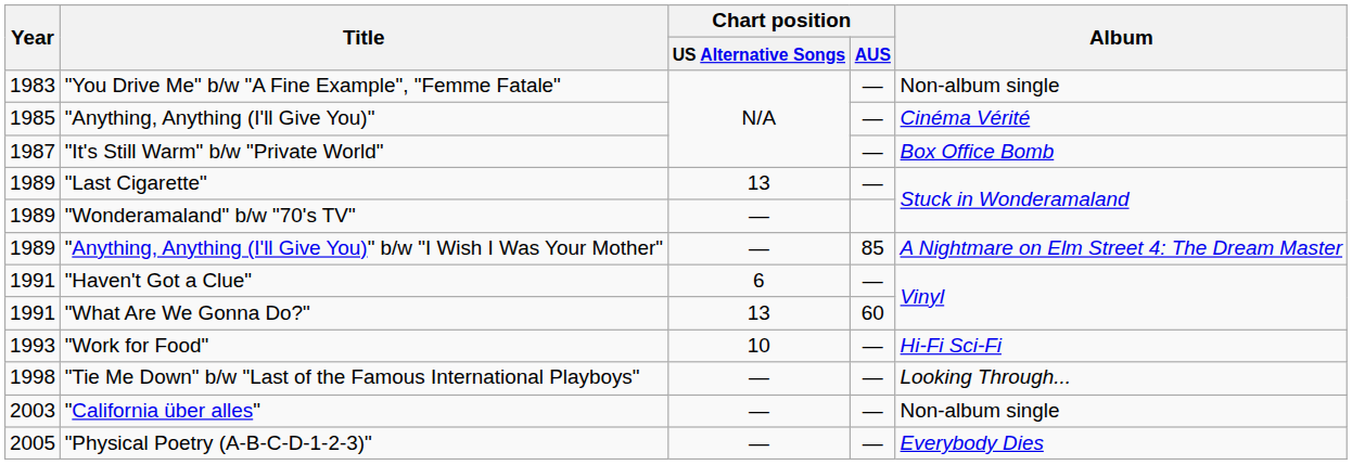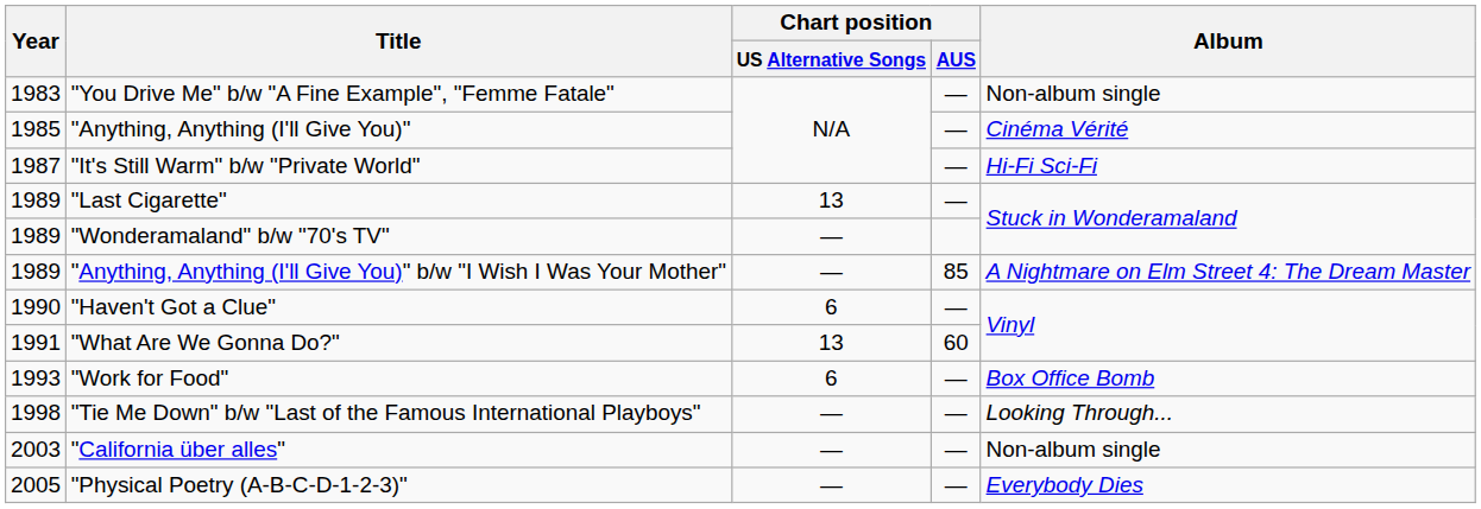"It's Still Warm" b/w "Private World" | Album: Box Office Bomb -> Hi-Fi Sci-Fi
"Haven't Got a Clue" | Year: 1991 -> 1990
"Work for Food" | Chart position / US Alternative Songs: 10 -> 6
"Work for Food" | Album: Hi-Fi Sci-Fi -> Box Office Bomb
